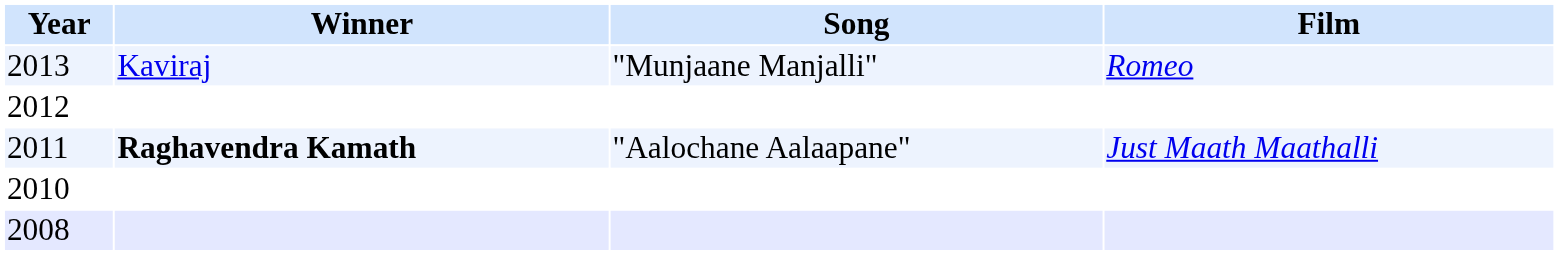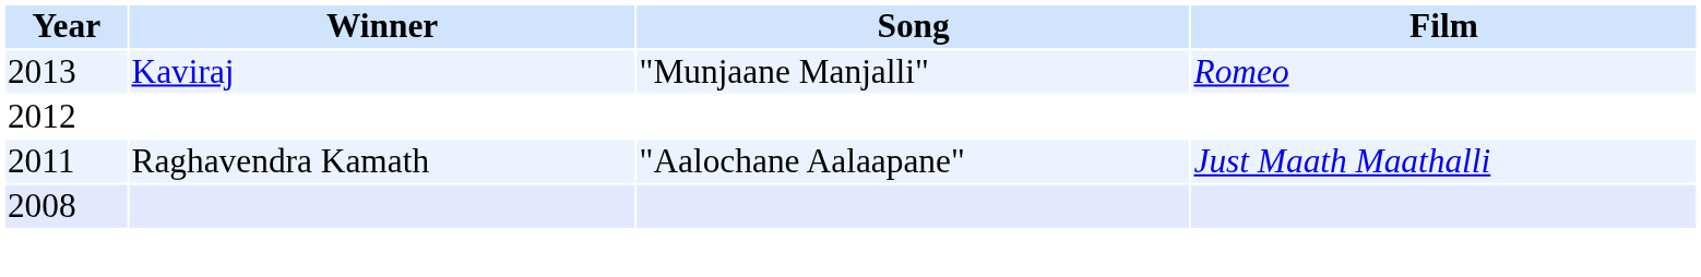2011 | Winner: bold -> normal
- row: 2010
